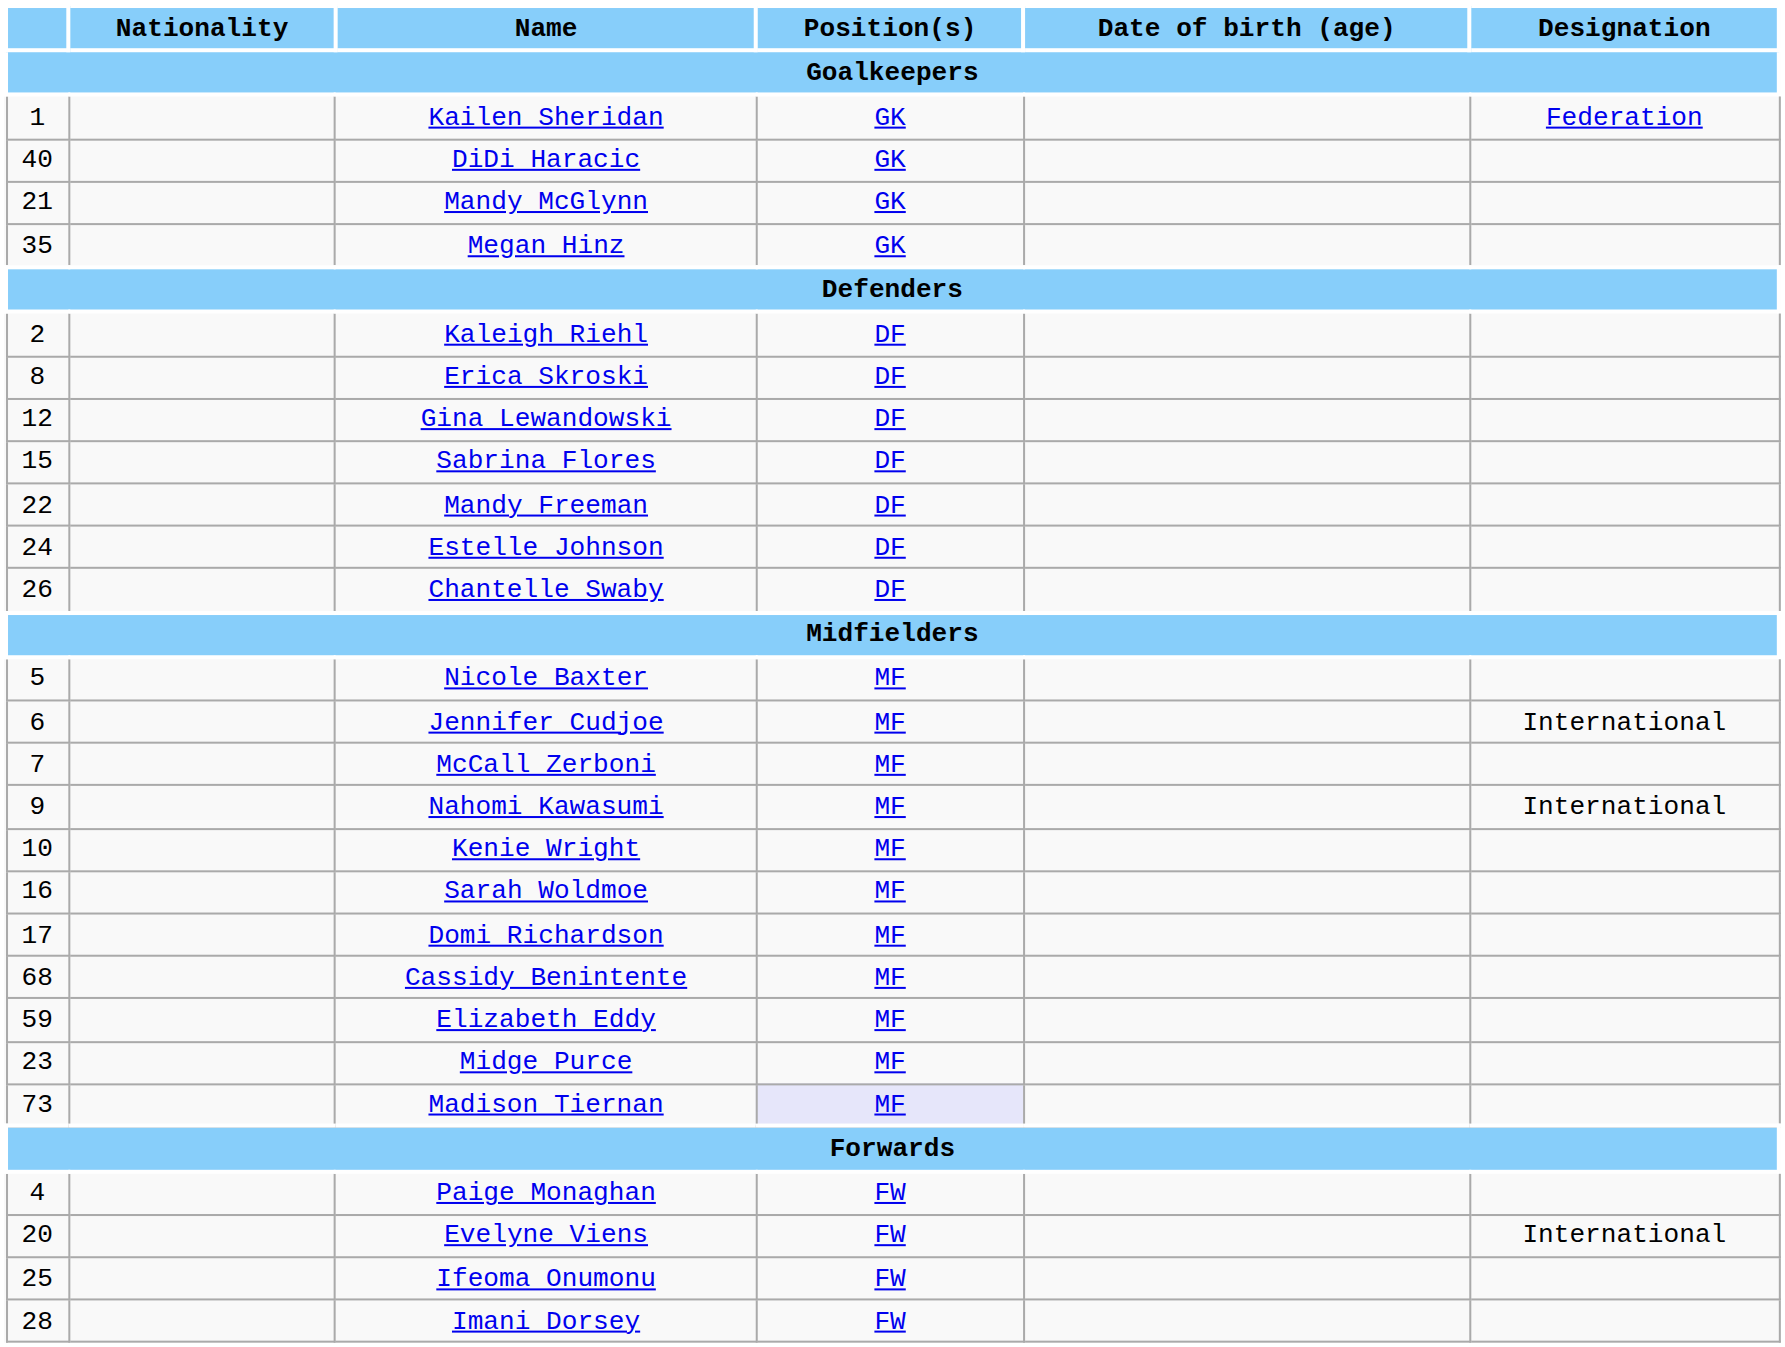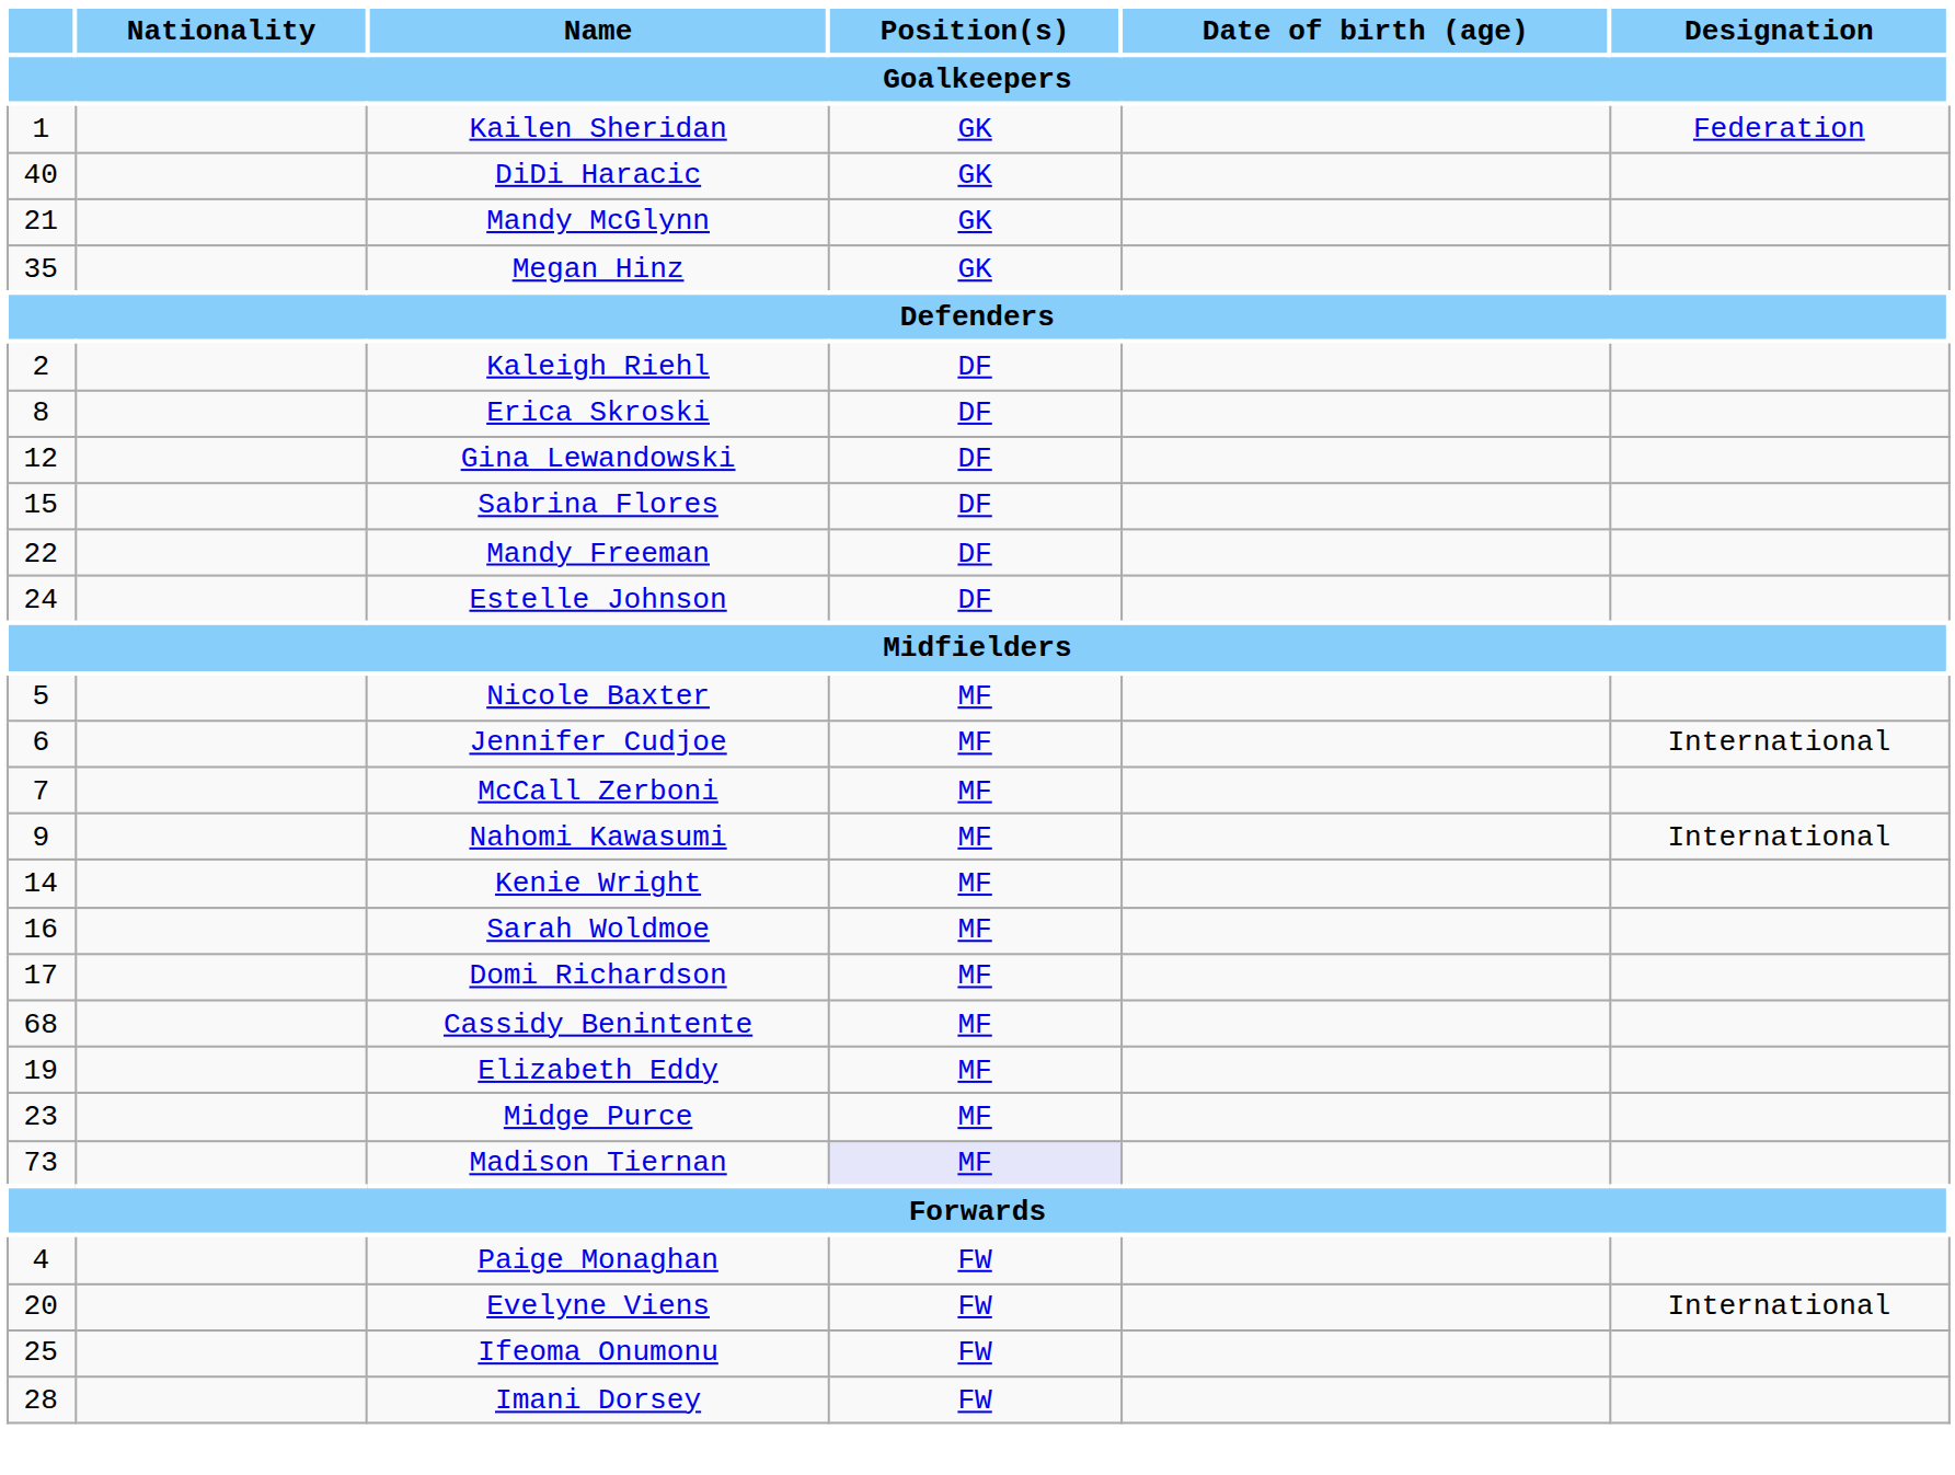- row: 26 | Chantelle Swaby | DF
Kenie Wright | column 1: 10 -> 14
Elizabeth Eddy | column 1: 59 -> 19
